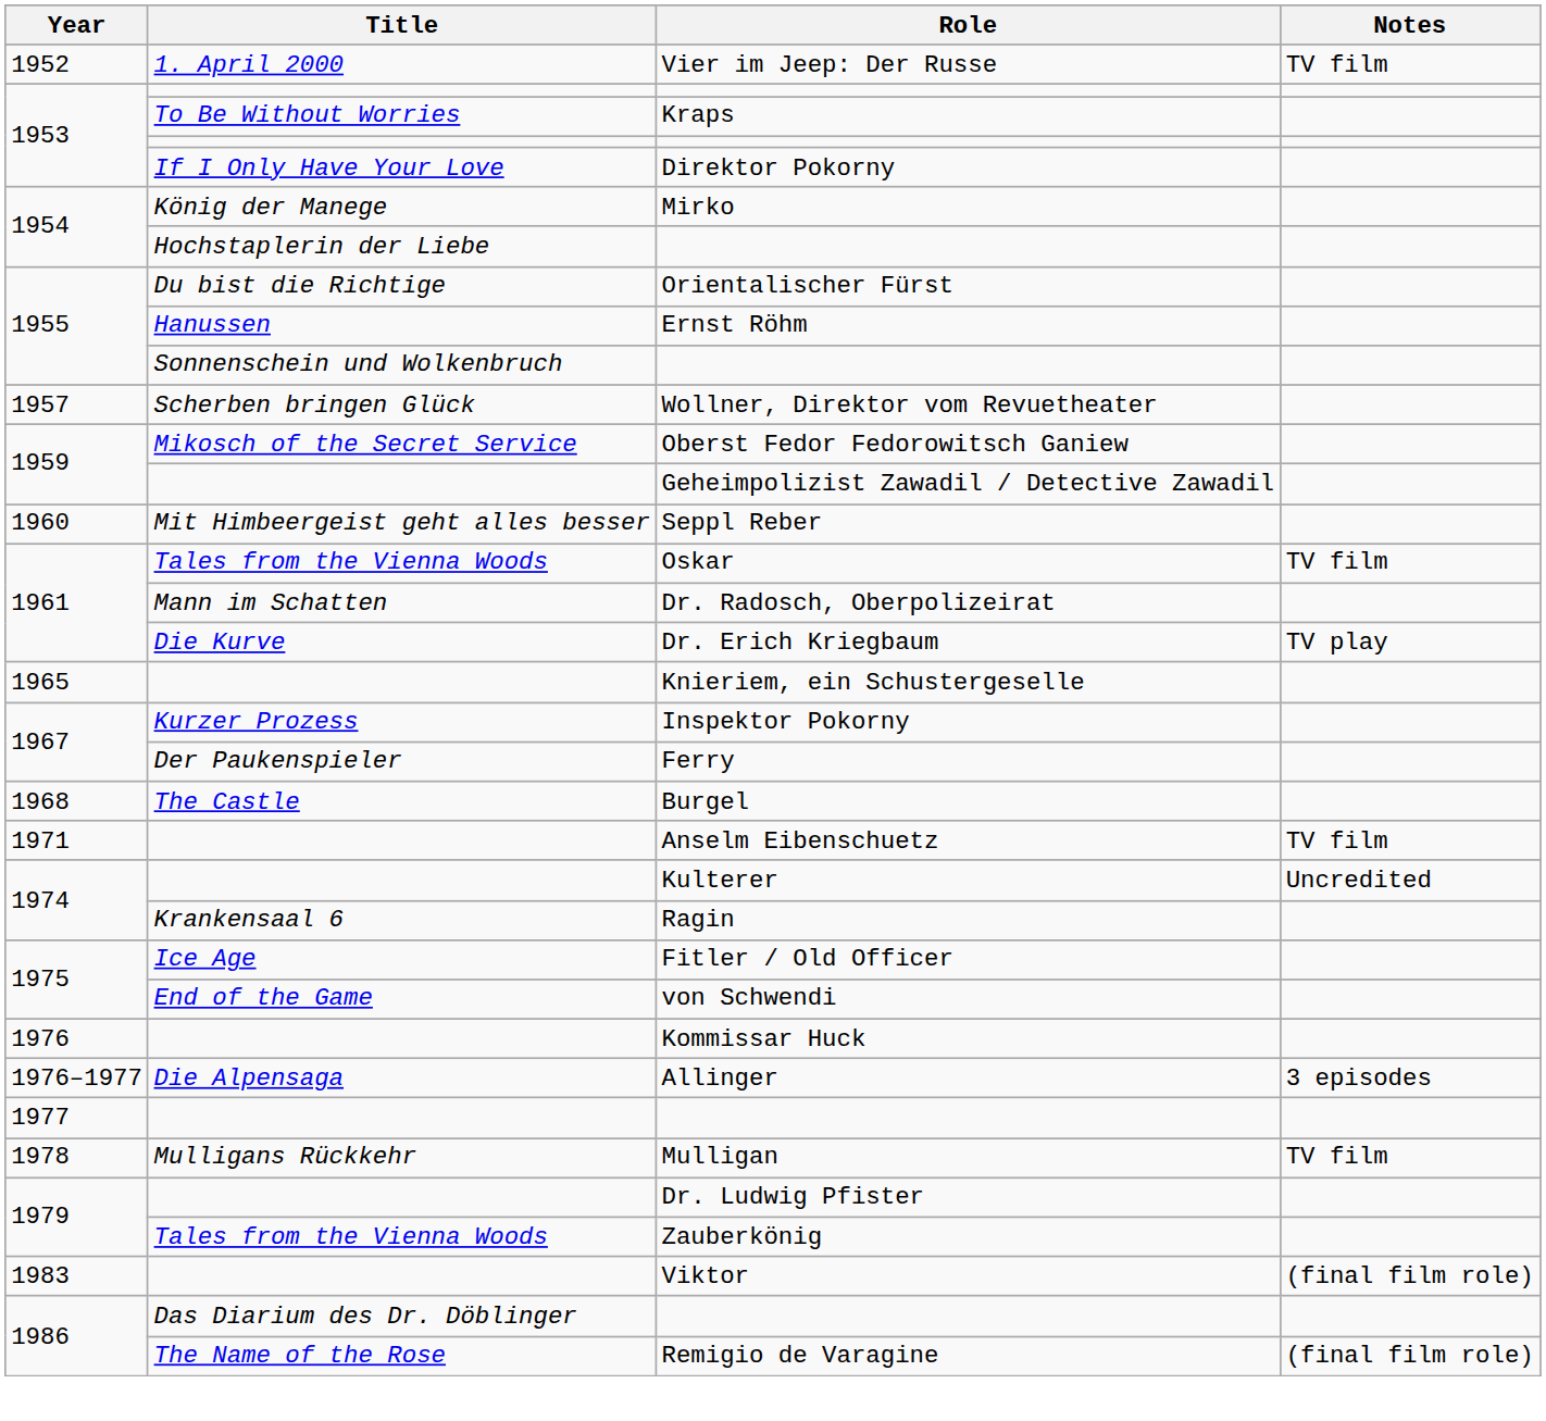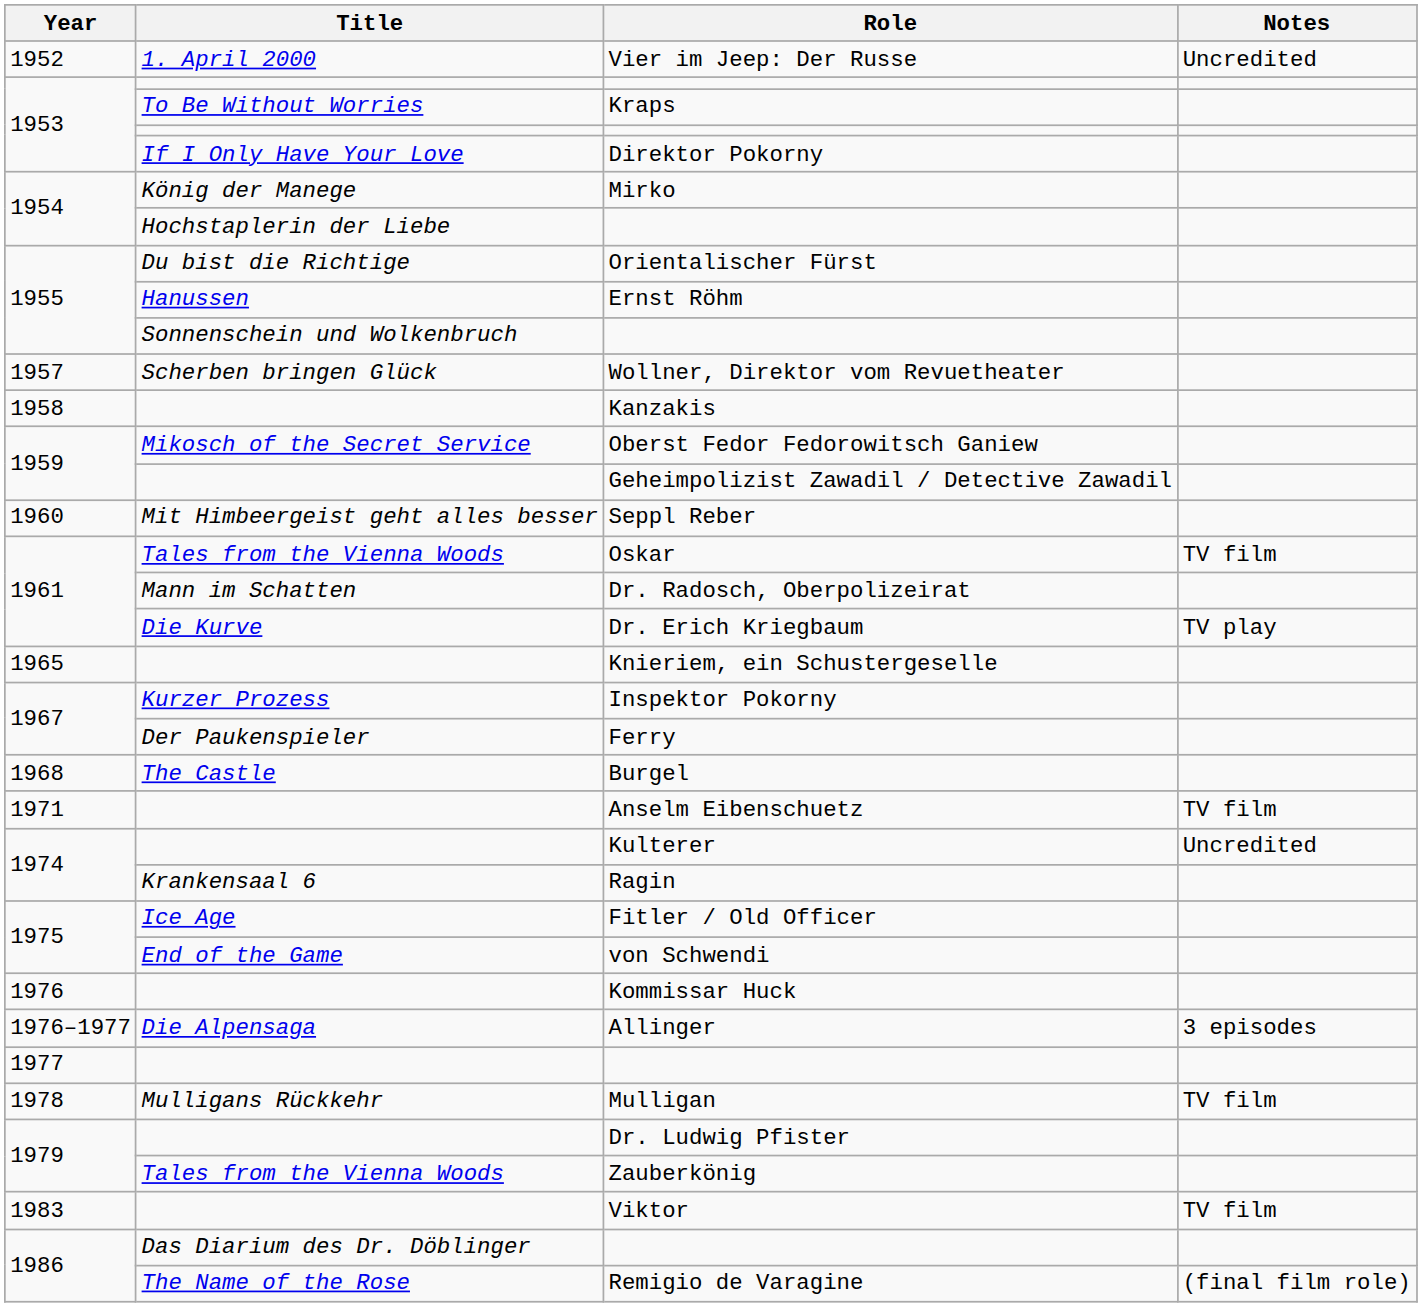Vier im Jeep: Der Russe | Notes: TV film -> Uncredited
+ row: 1958 | Kanzakis
Viktor | Notes: (final film role) -> TV film
